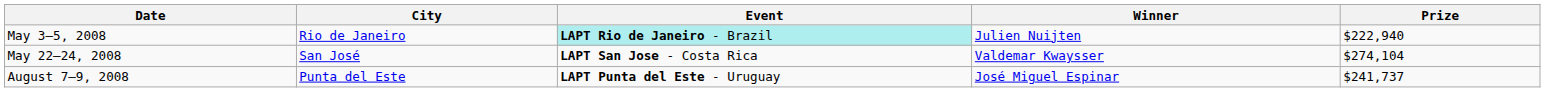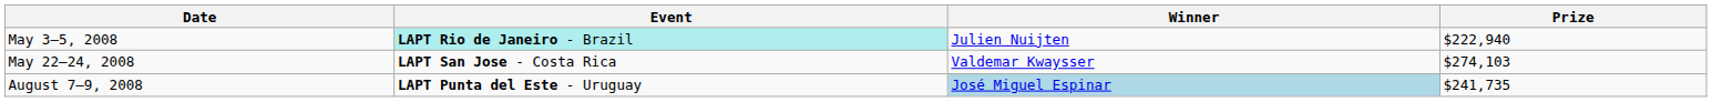- column: City | Rio de Janeiro | San José | Punta del Este
May 22–24, 2008 | Prize: $274,104 -> $274,103
August 7–9, 2008 | Winner: no background -> lightblue background
August 7–9, 2008 | Prize: $241,737 -> $241,735
